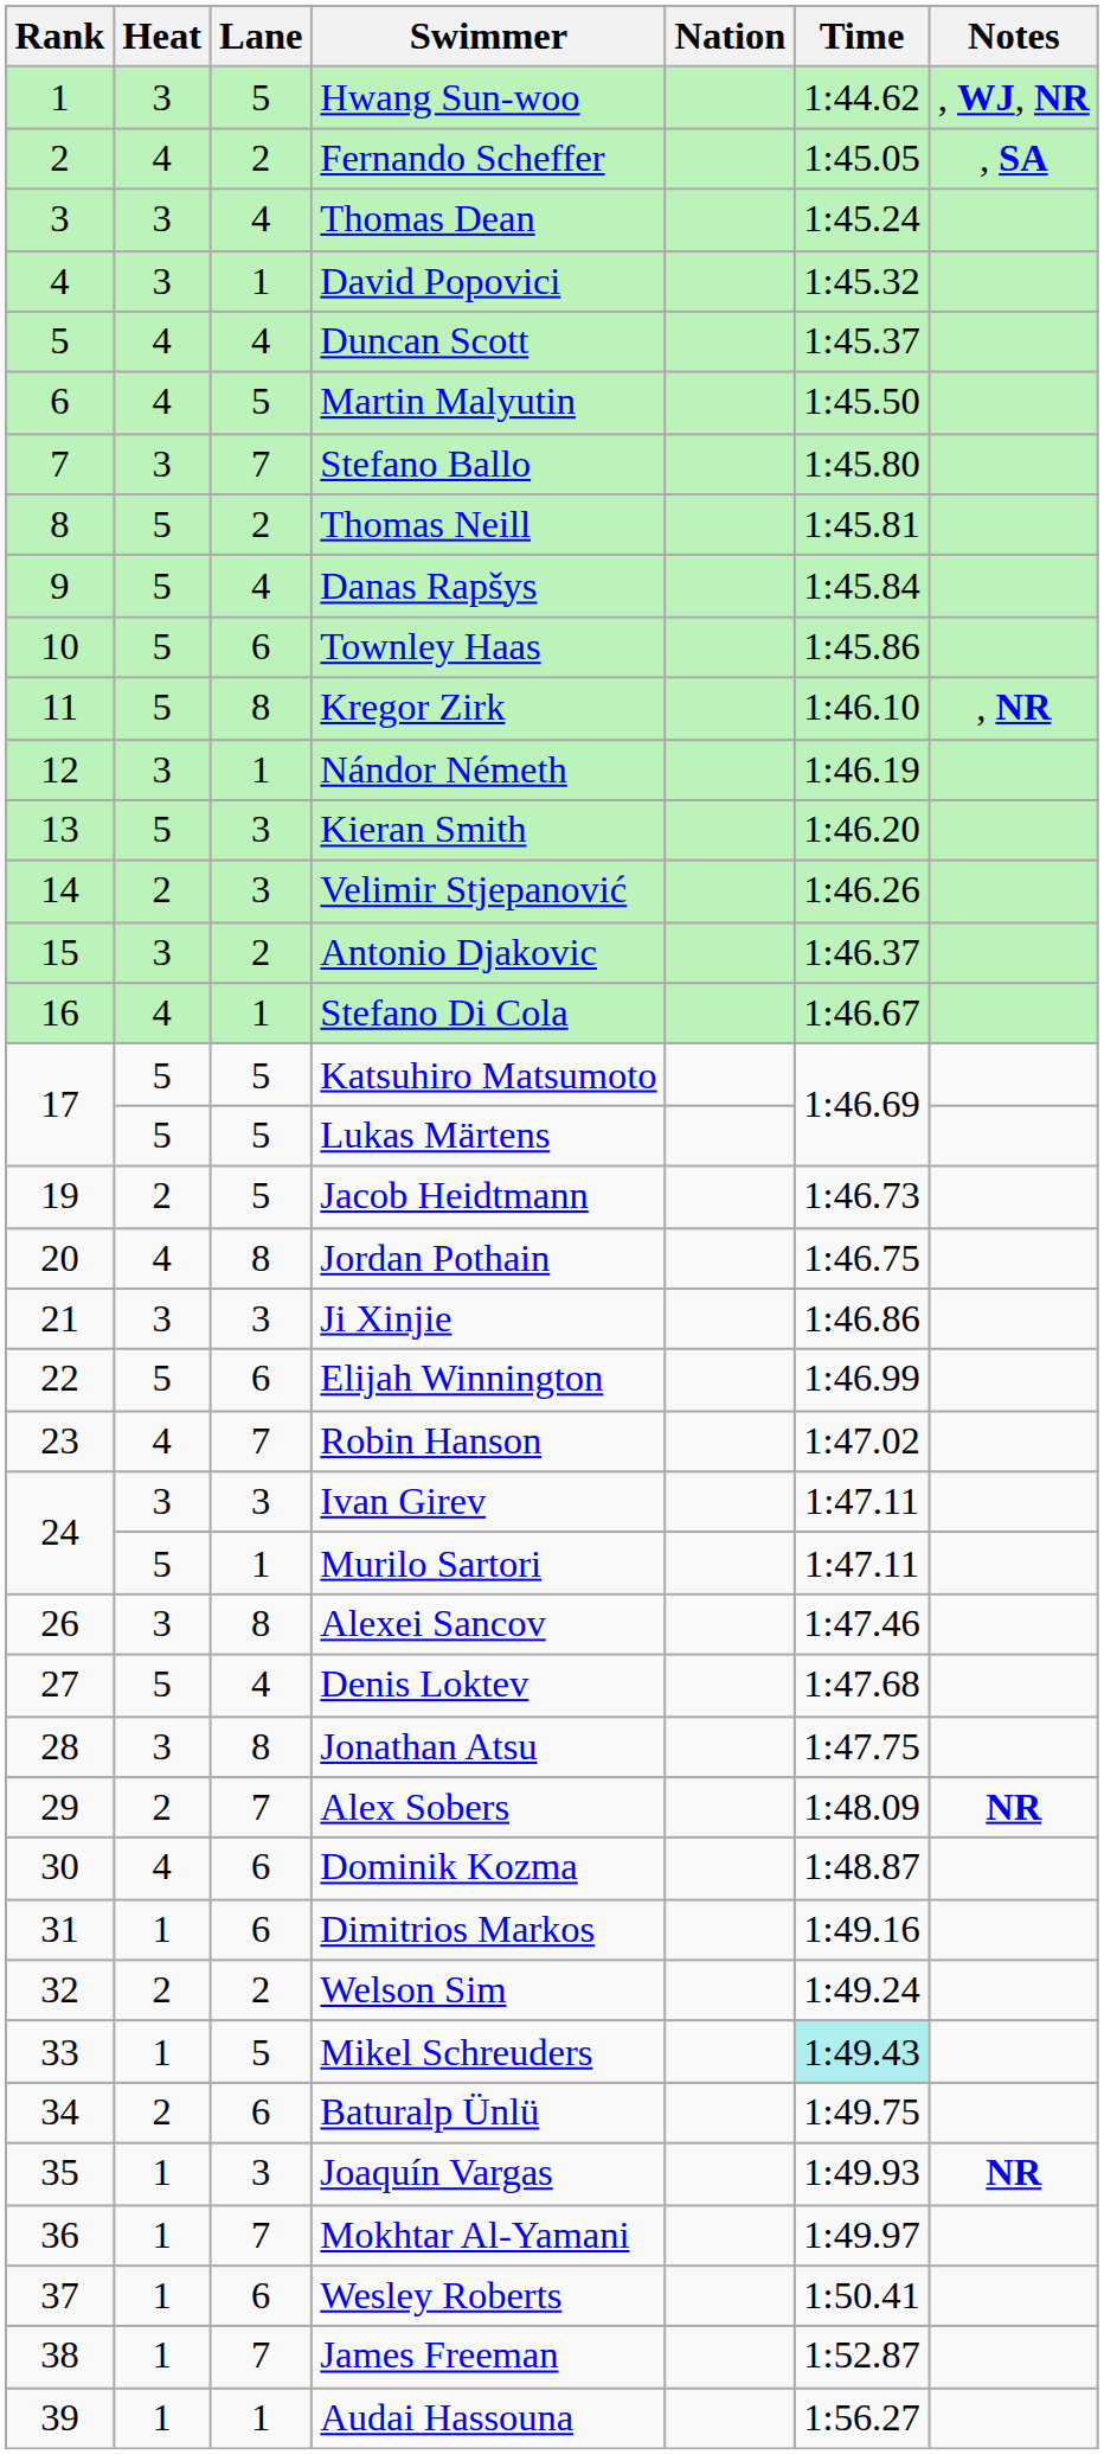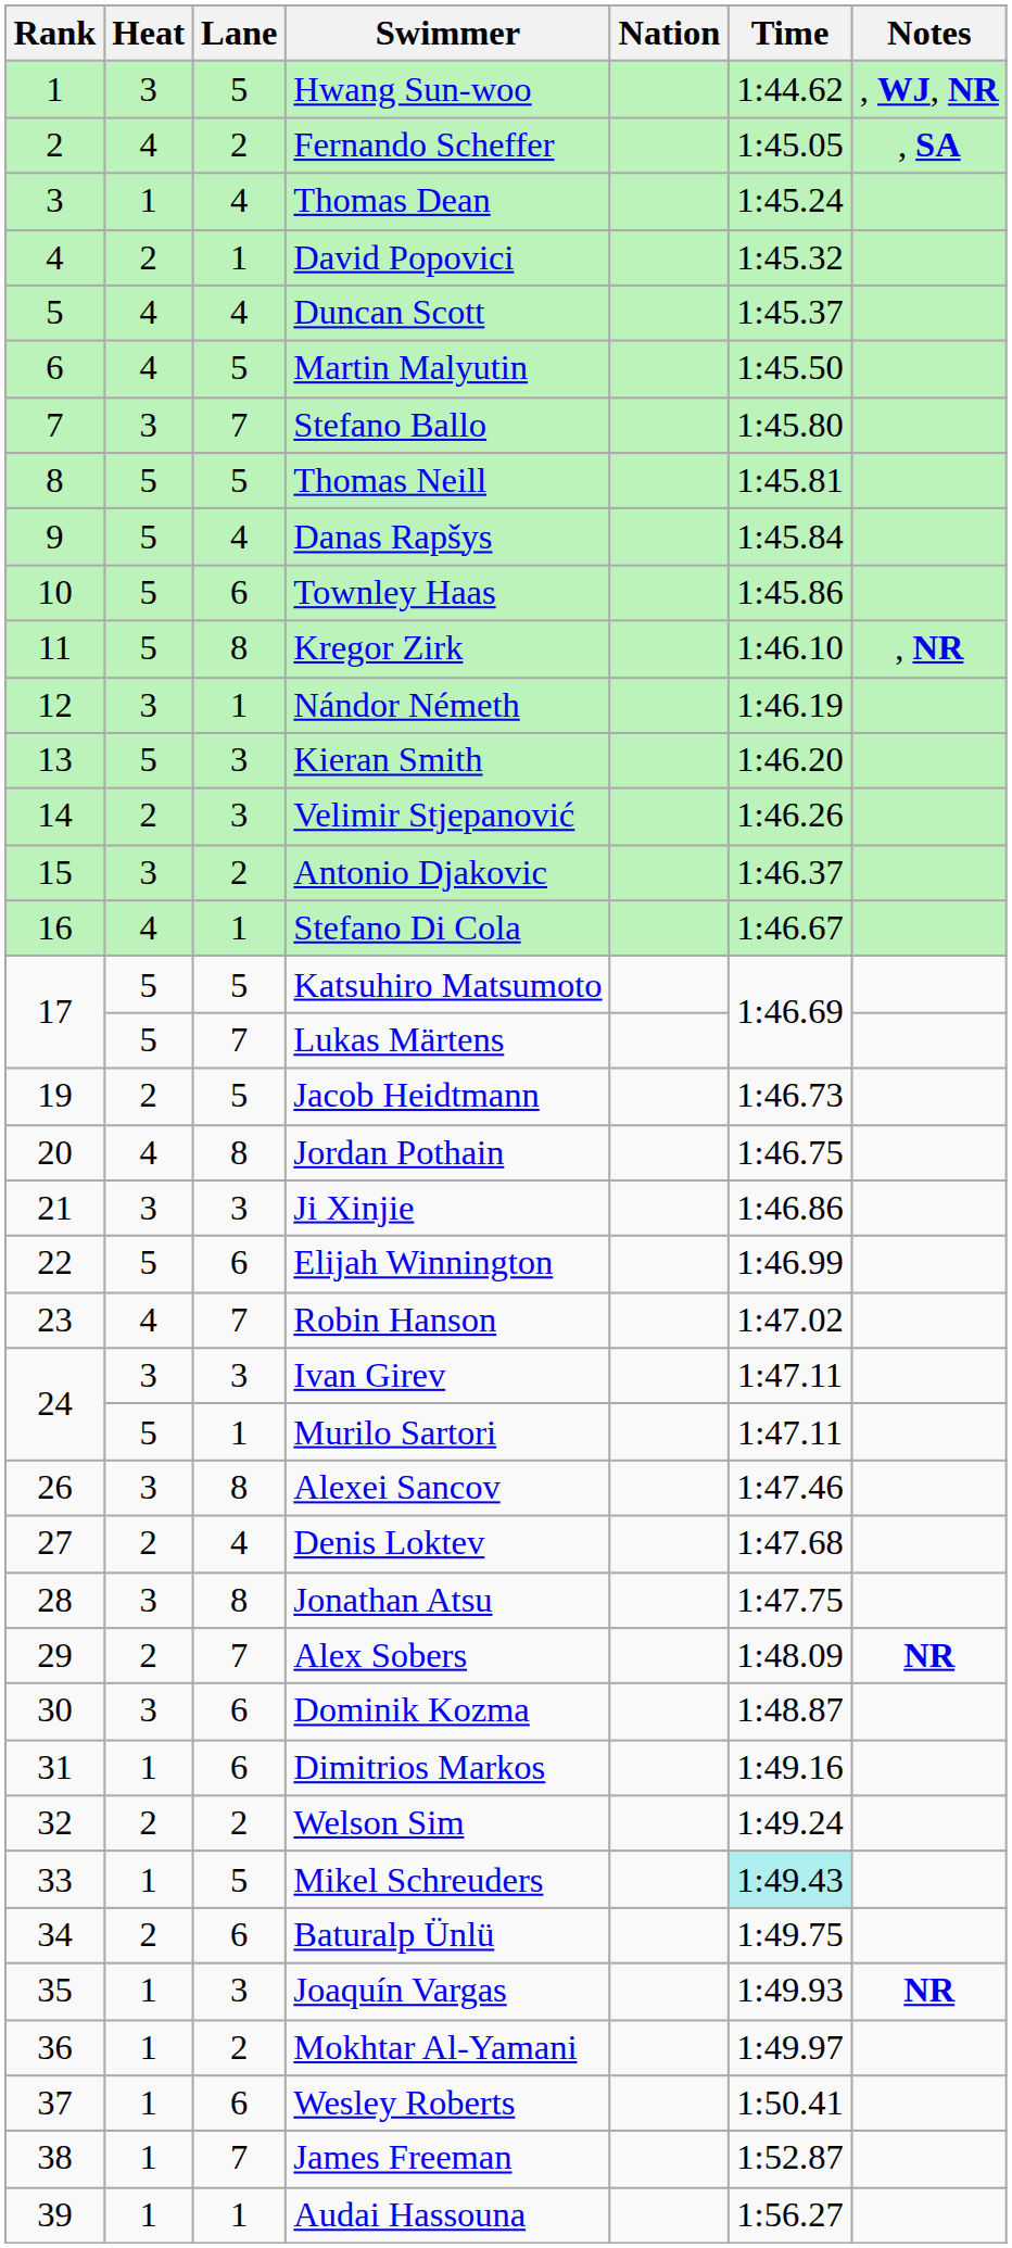Thomas Dean | Heat: 3 -> 1
David Popovici | Heat: 3 -> 2
Thomas Neill | Lane: 2 -> 5
Lukas Märtens | Lane: 5 -> 7
Denis Loktev | Heat: 5 -> 2
Dominik Kozma | Heat: 4 -> 3
Mokhtar Al-Yamani | Lane: 7 -> 2
